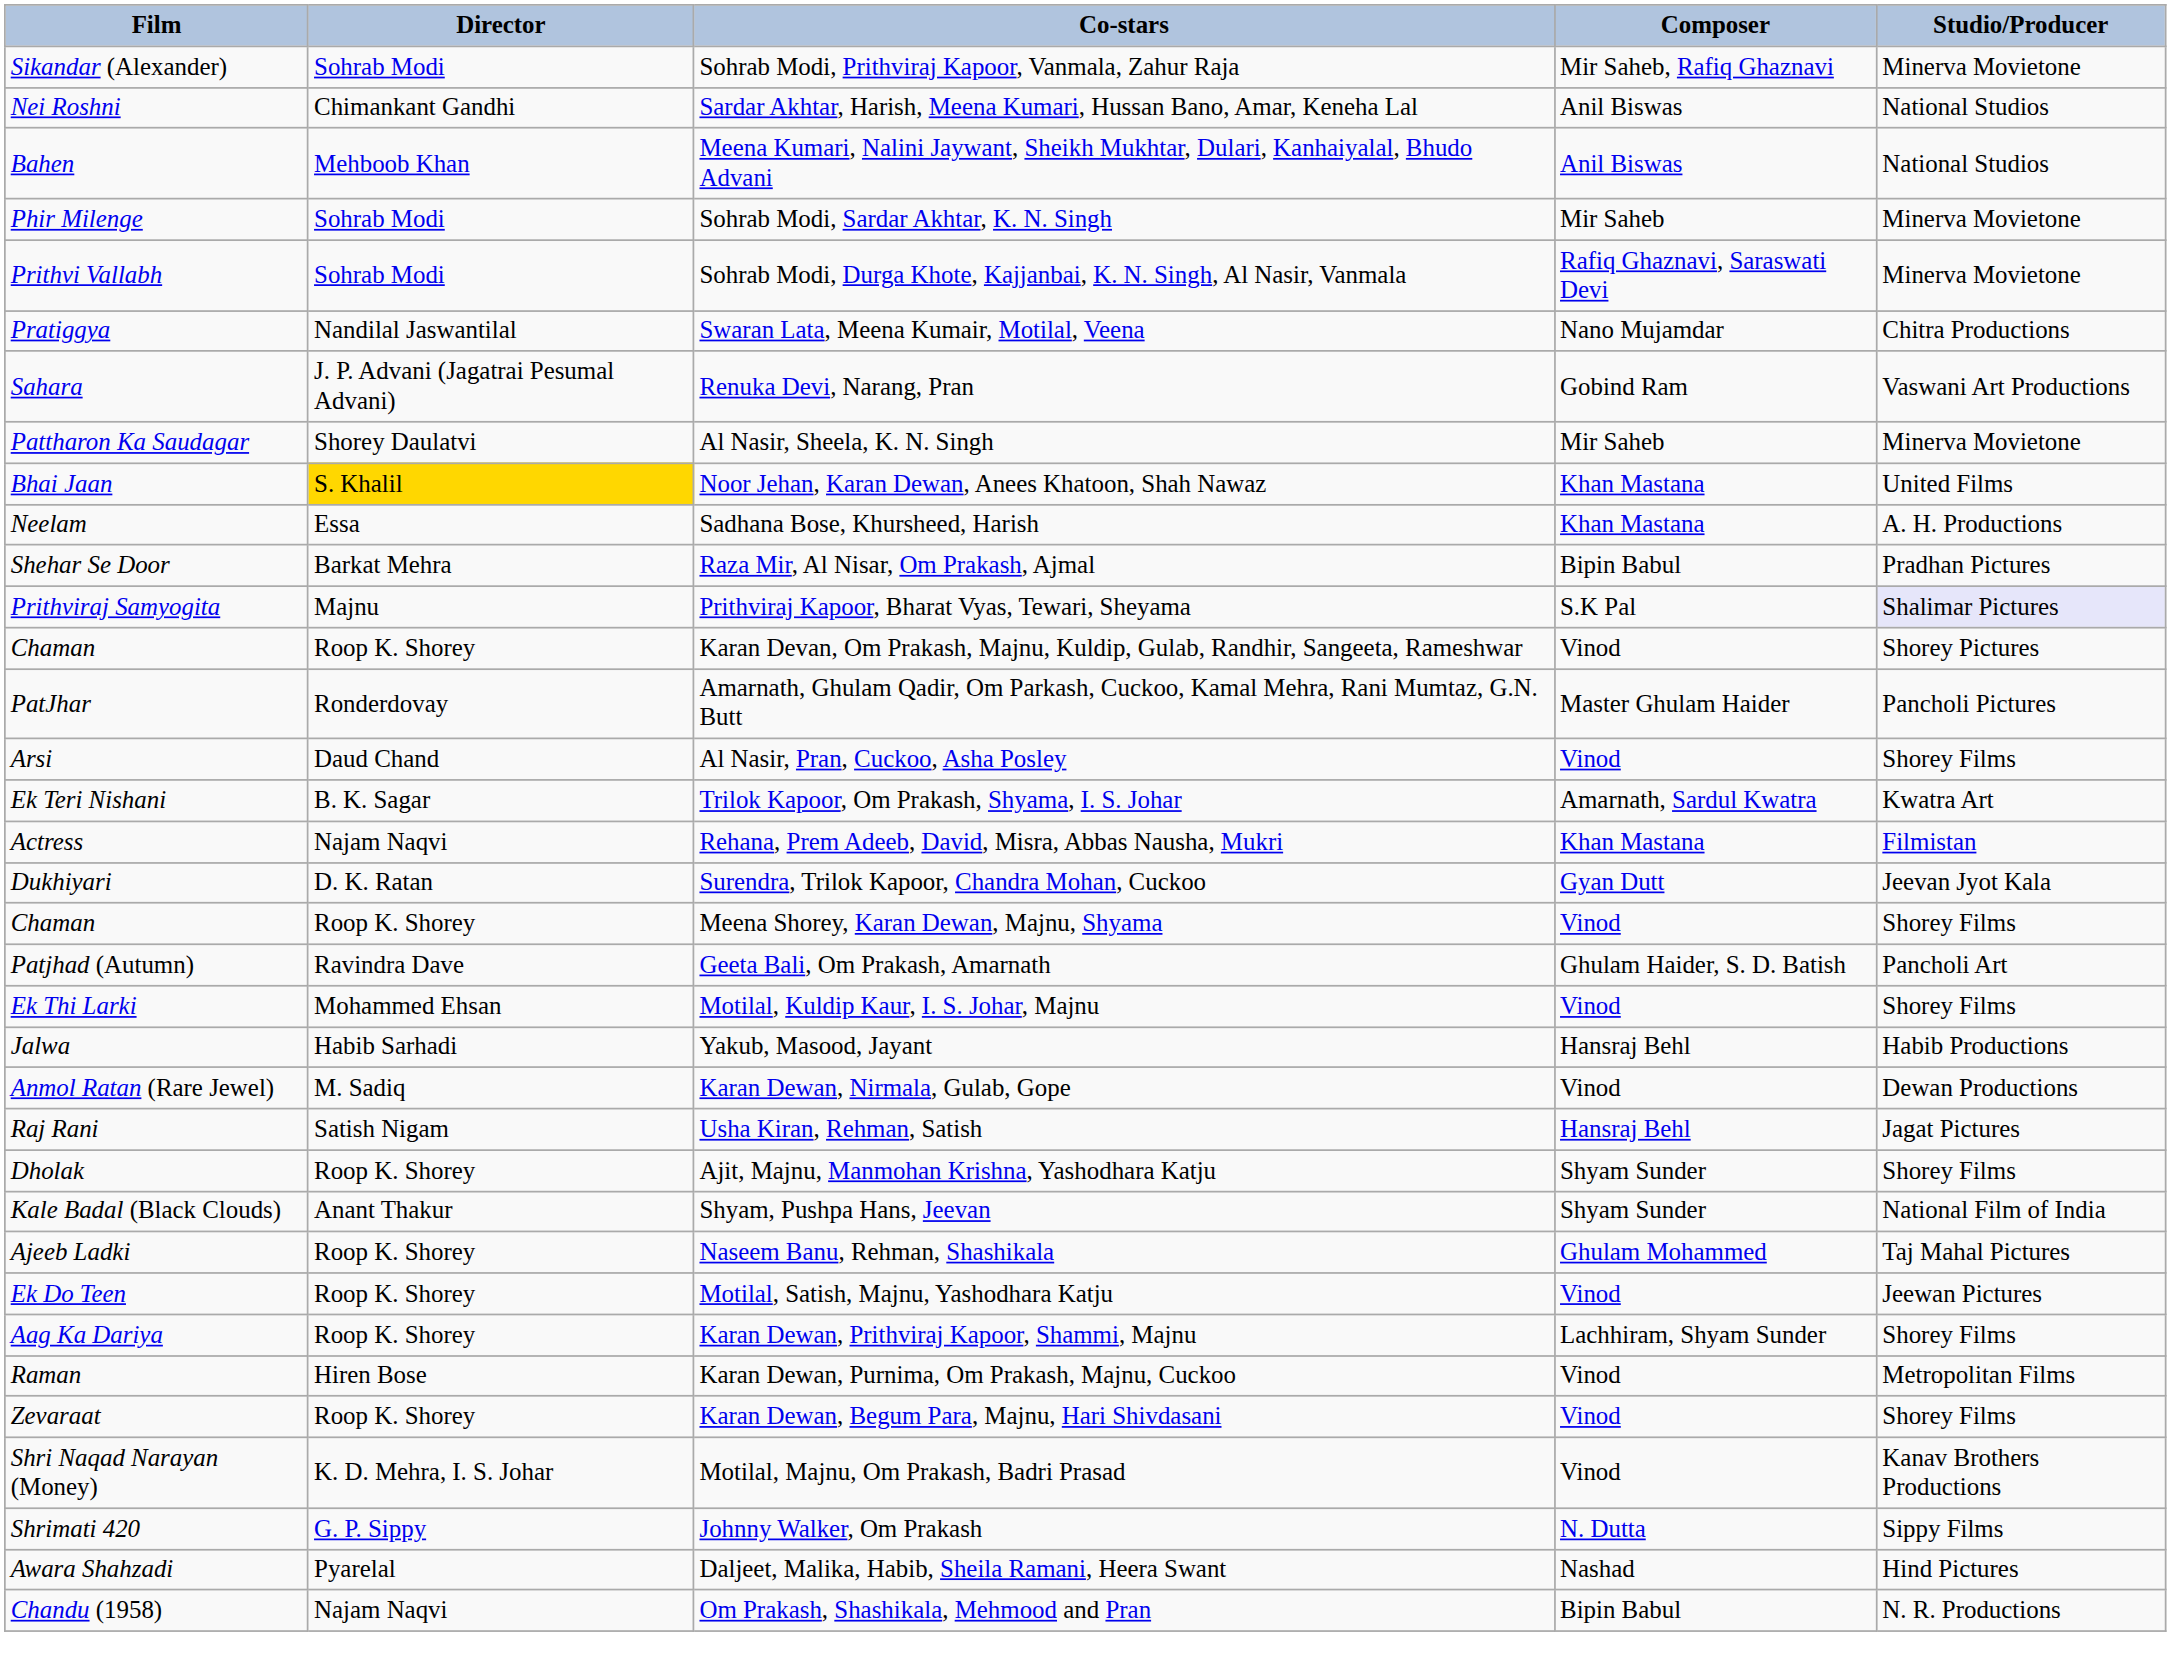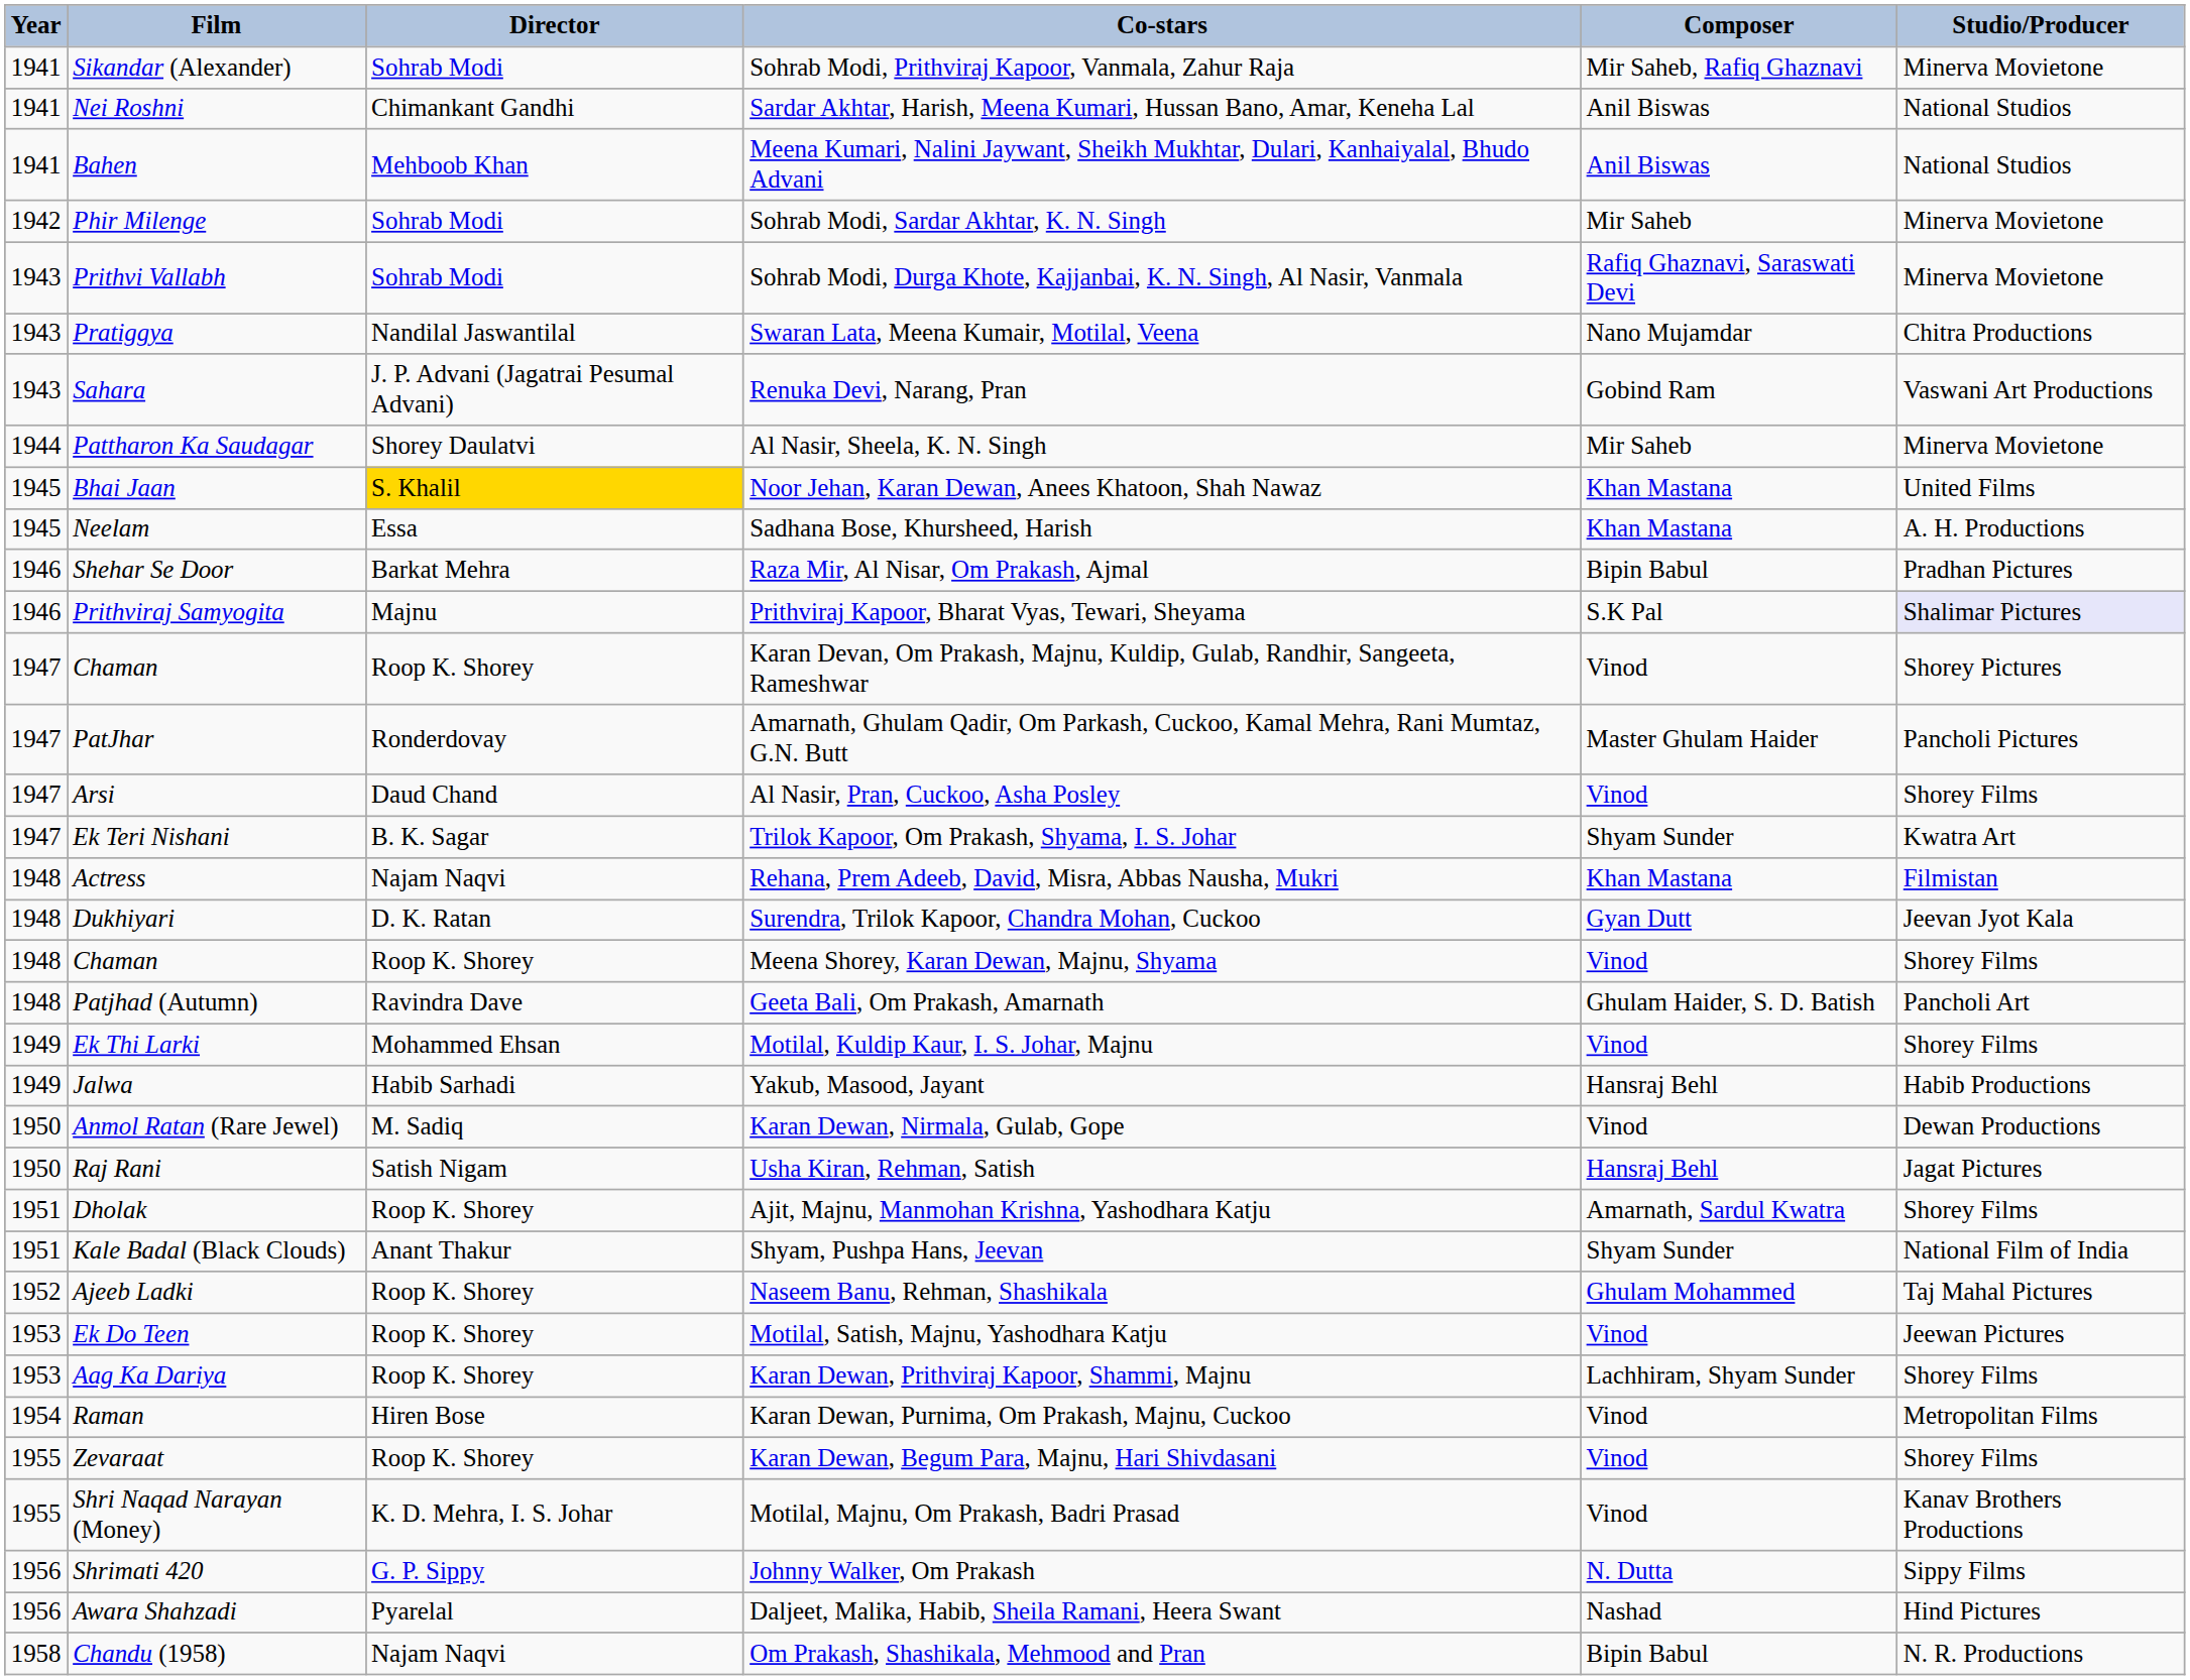+ column: Year | 1941 | 1941 | 1941 | 1942 | 1943 | 1943 | 1943 | 1944 | 1945 | 1945 | 1946 | 1946 | 1947 | 1947 | 1947 | 1947 | 1948 | 1948 | 1948 | 1948 | 1949 | 1949 | 1950 | 1950 | 1951 | 1951 | 1952 | 1953 | 1953 | 1954 | 1955 | 1955 | 1956 | 1956 | 1958
Trilok Kapoor, Om Prakash, Shyama, I. S. Johar | Composer: Amarnath, Sardul Kwatra -> Shyam Sunder
Ajit, Majnu, Manmohan Krishna, Yashodhara Katju | Composer: Shyam Sunder -> Amarnath, Sardul Kwatra
